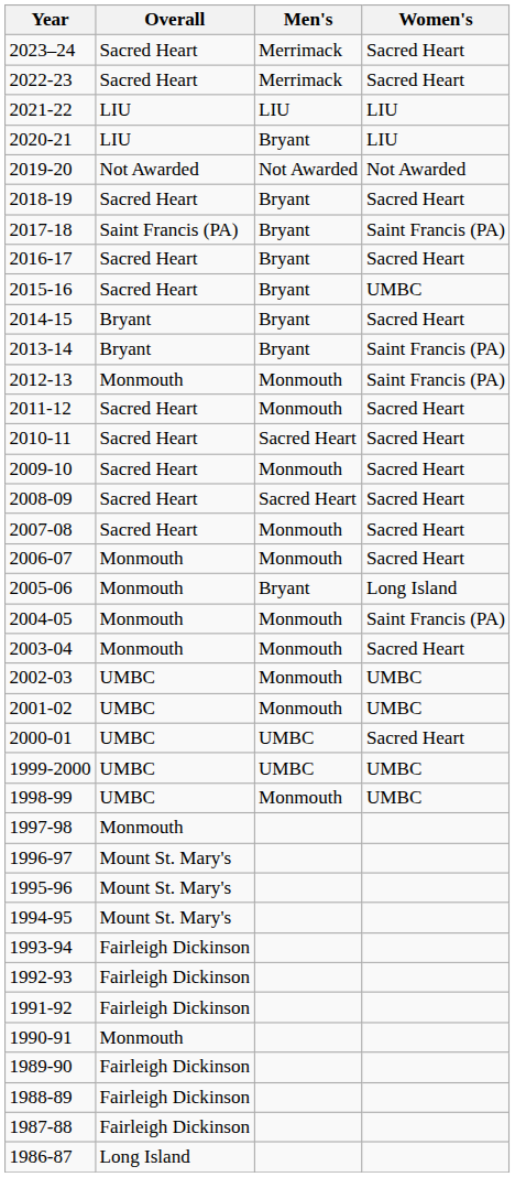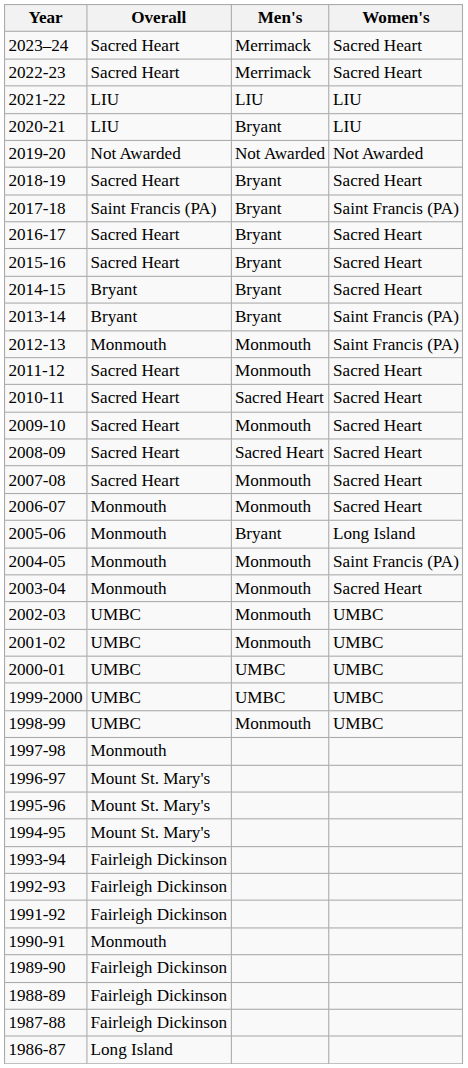2015-16 | Women's: UMBC -> Sacred Heart
2000-01 | Women's: Sacred Heart -> UMBC
